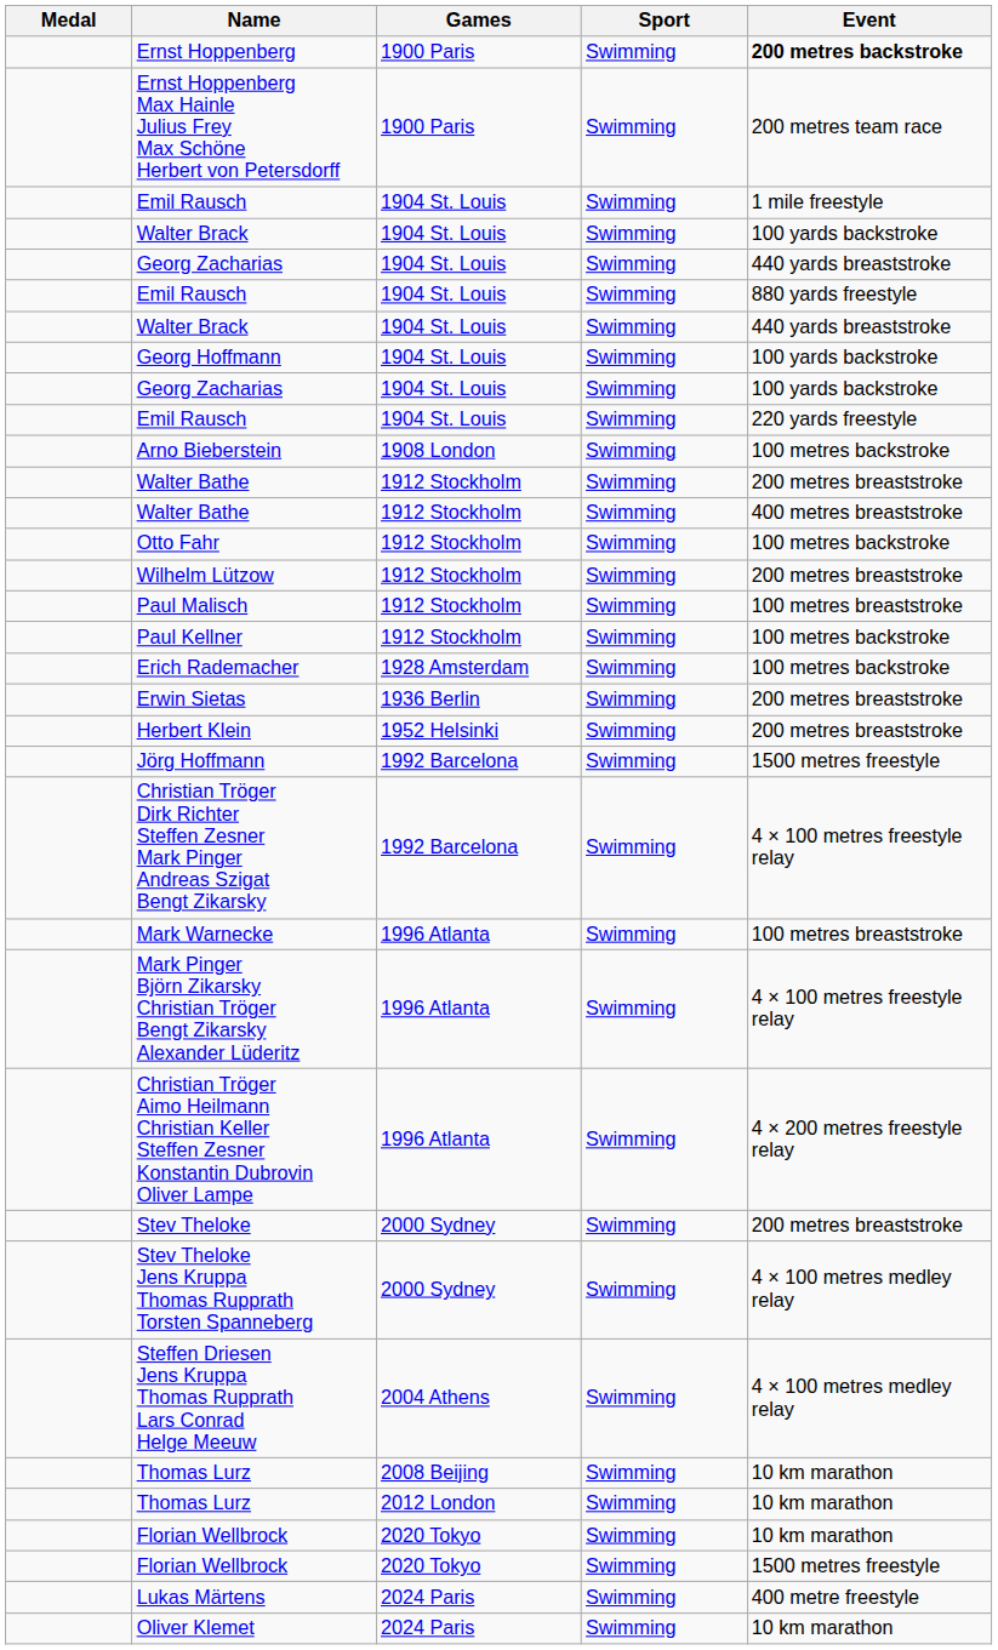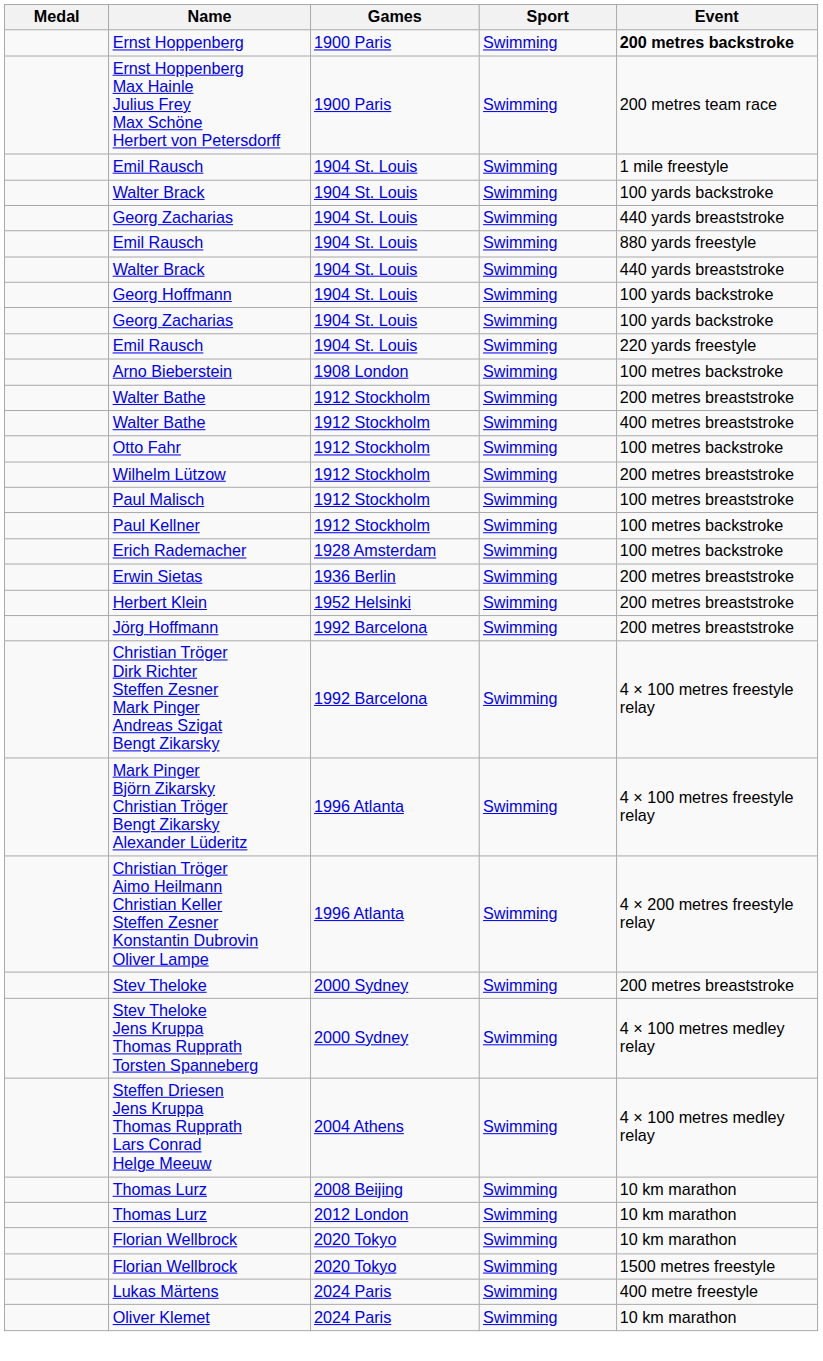Jörg Hoffmann | Event: 1500 metres freestyle -> 200 metres breaststroke
- row: Mark Warnecke | 1996 Atlanta | Swimming | 100 metres breaststroke
